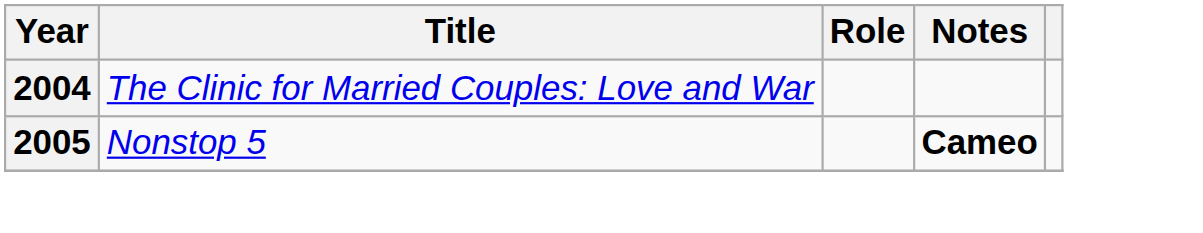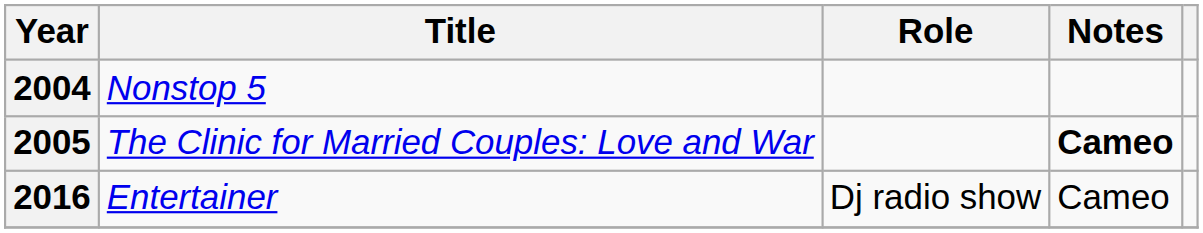2004 | Title: The Clinic for Married Couples: Love and War -> Nonstop 5
2005 | Title: Nonstop 5 -> The Clinic for Married Couples: Love and War
+ row: 2016 | Entertainer | Dj radio show | Cameo
